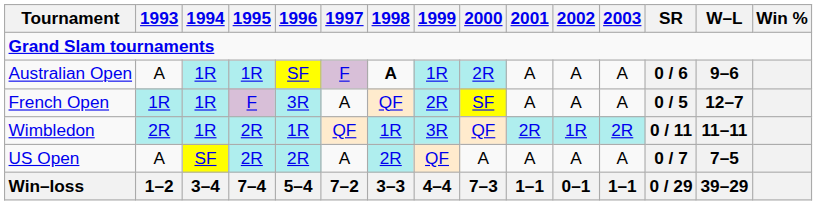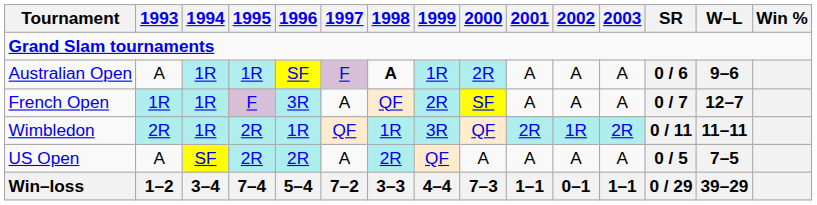French Open | SR: 0 / 5 -> 0 / 7
US Open | SR: 0 / 7 -> 0 / 5
